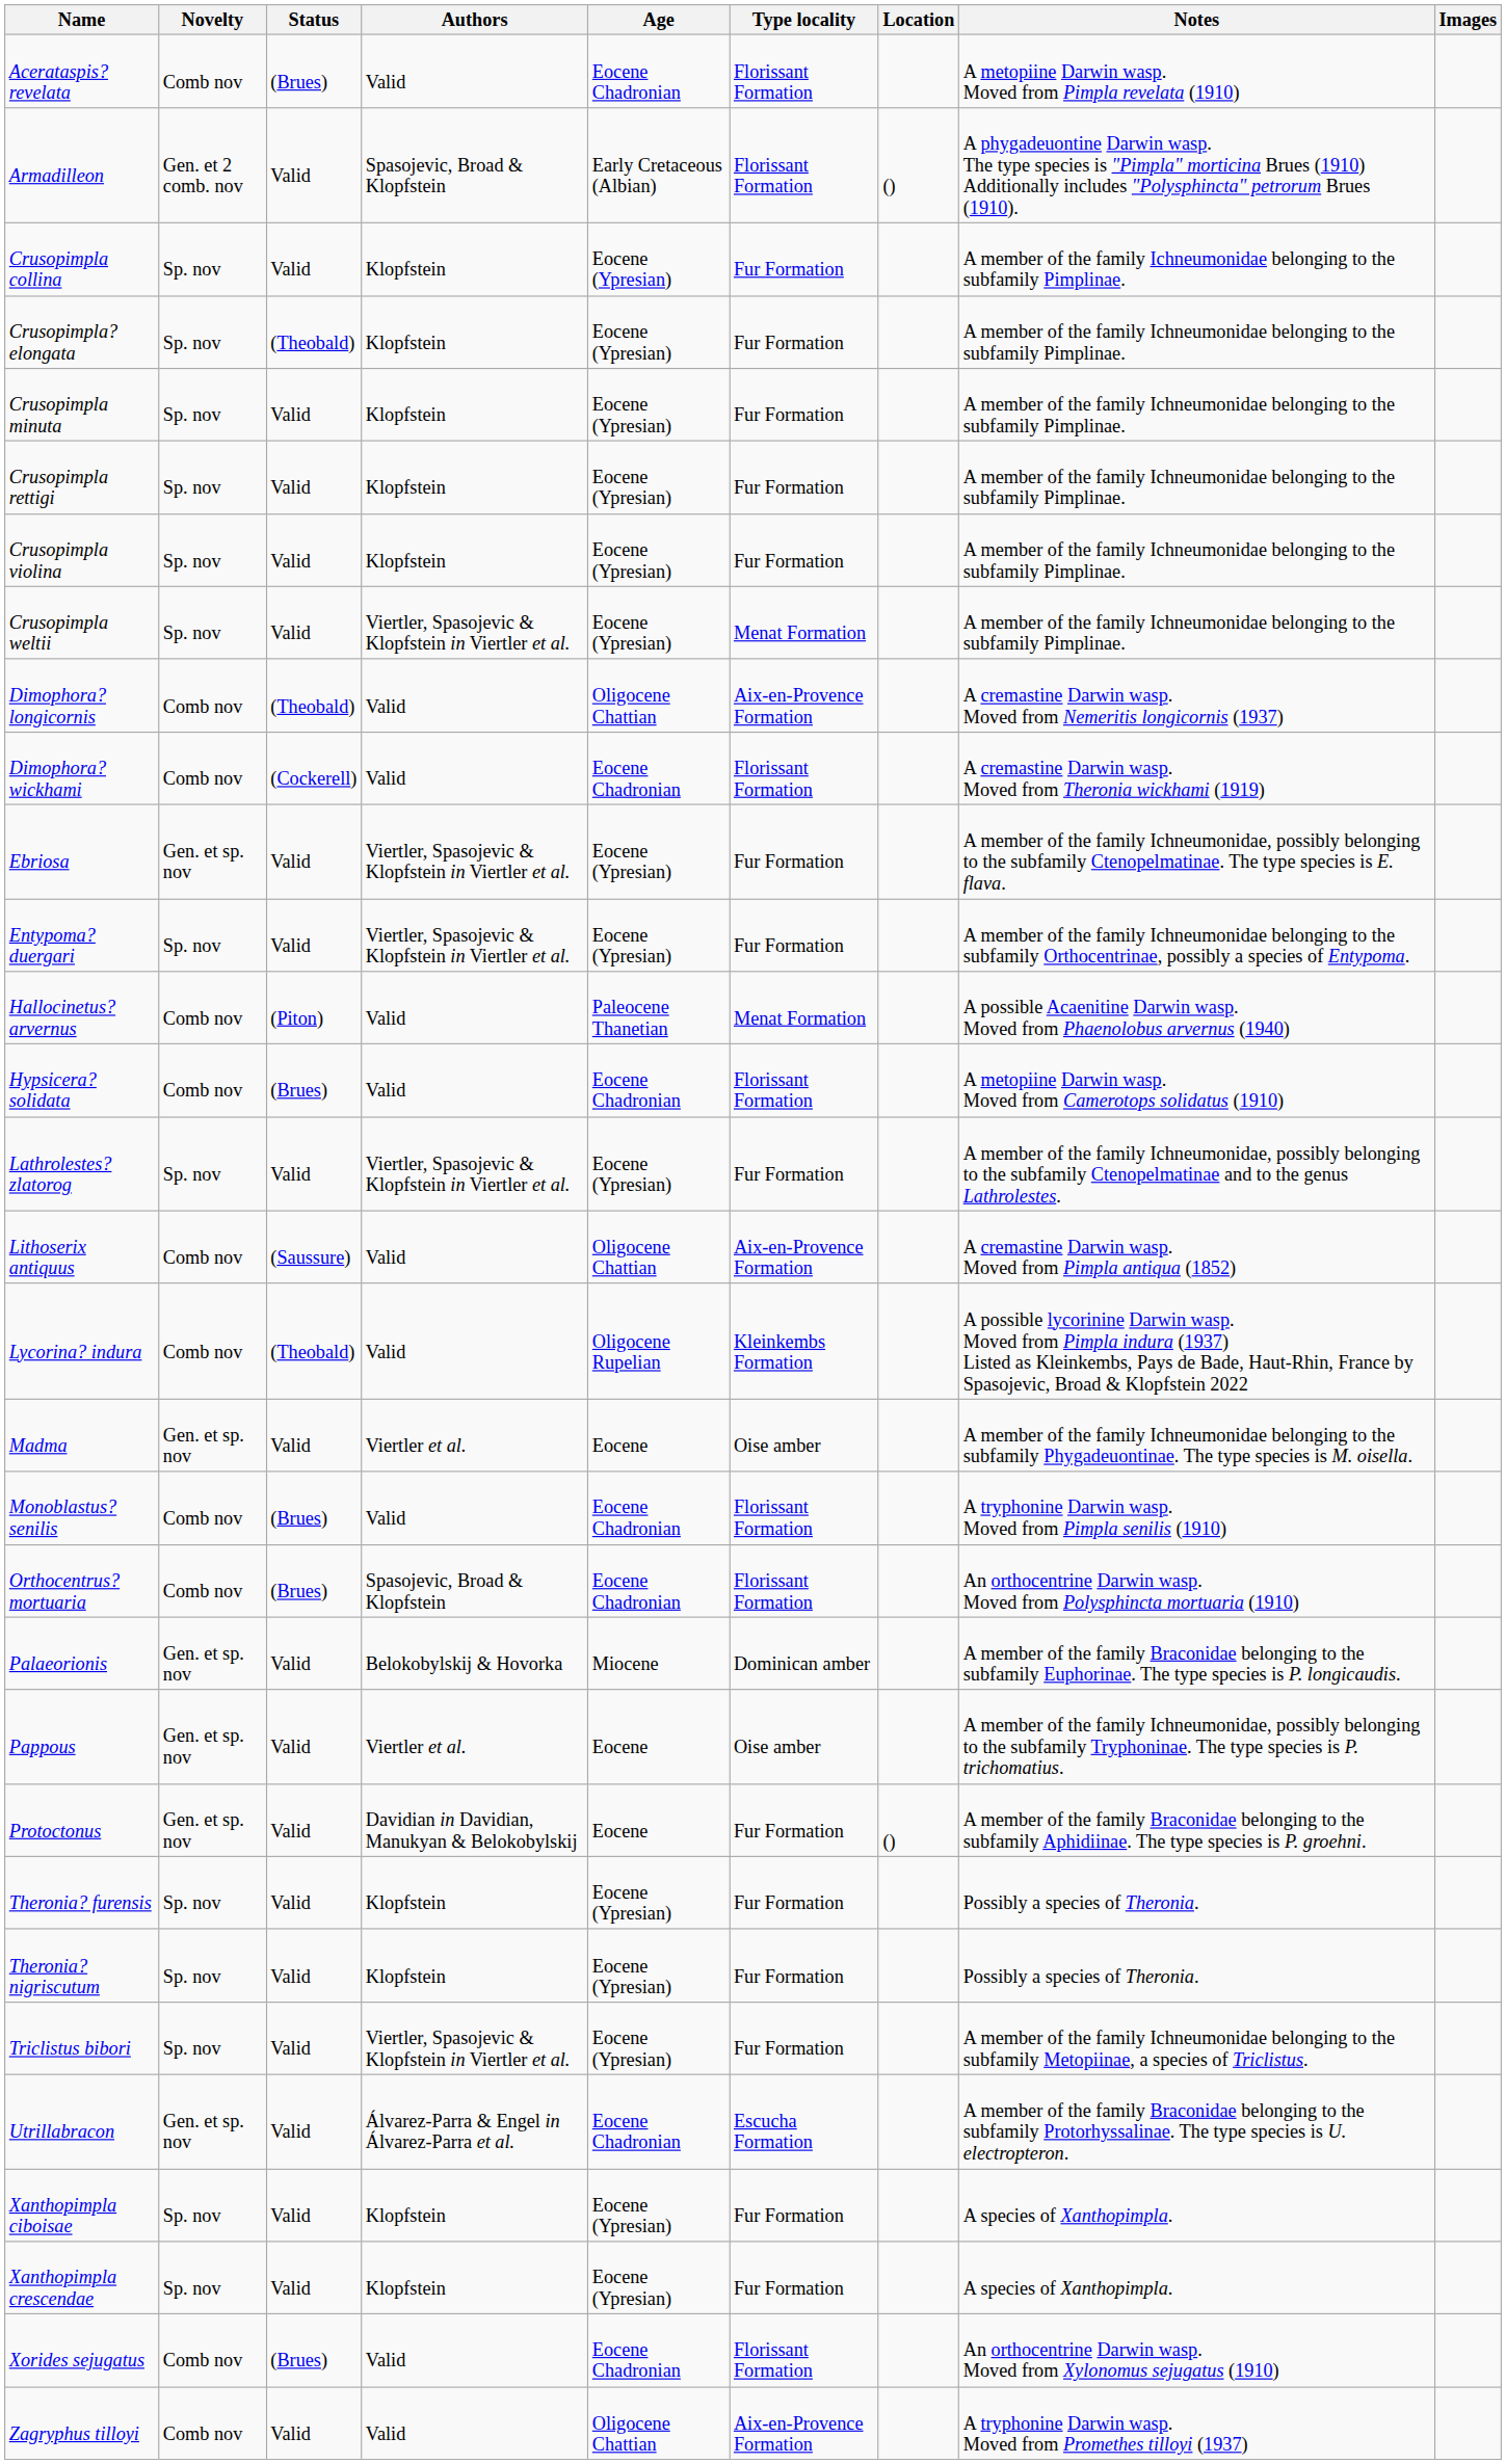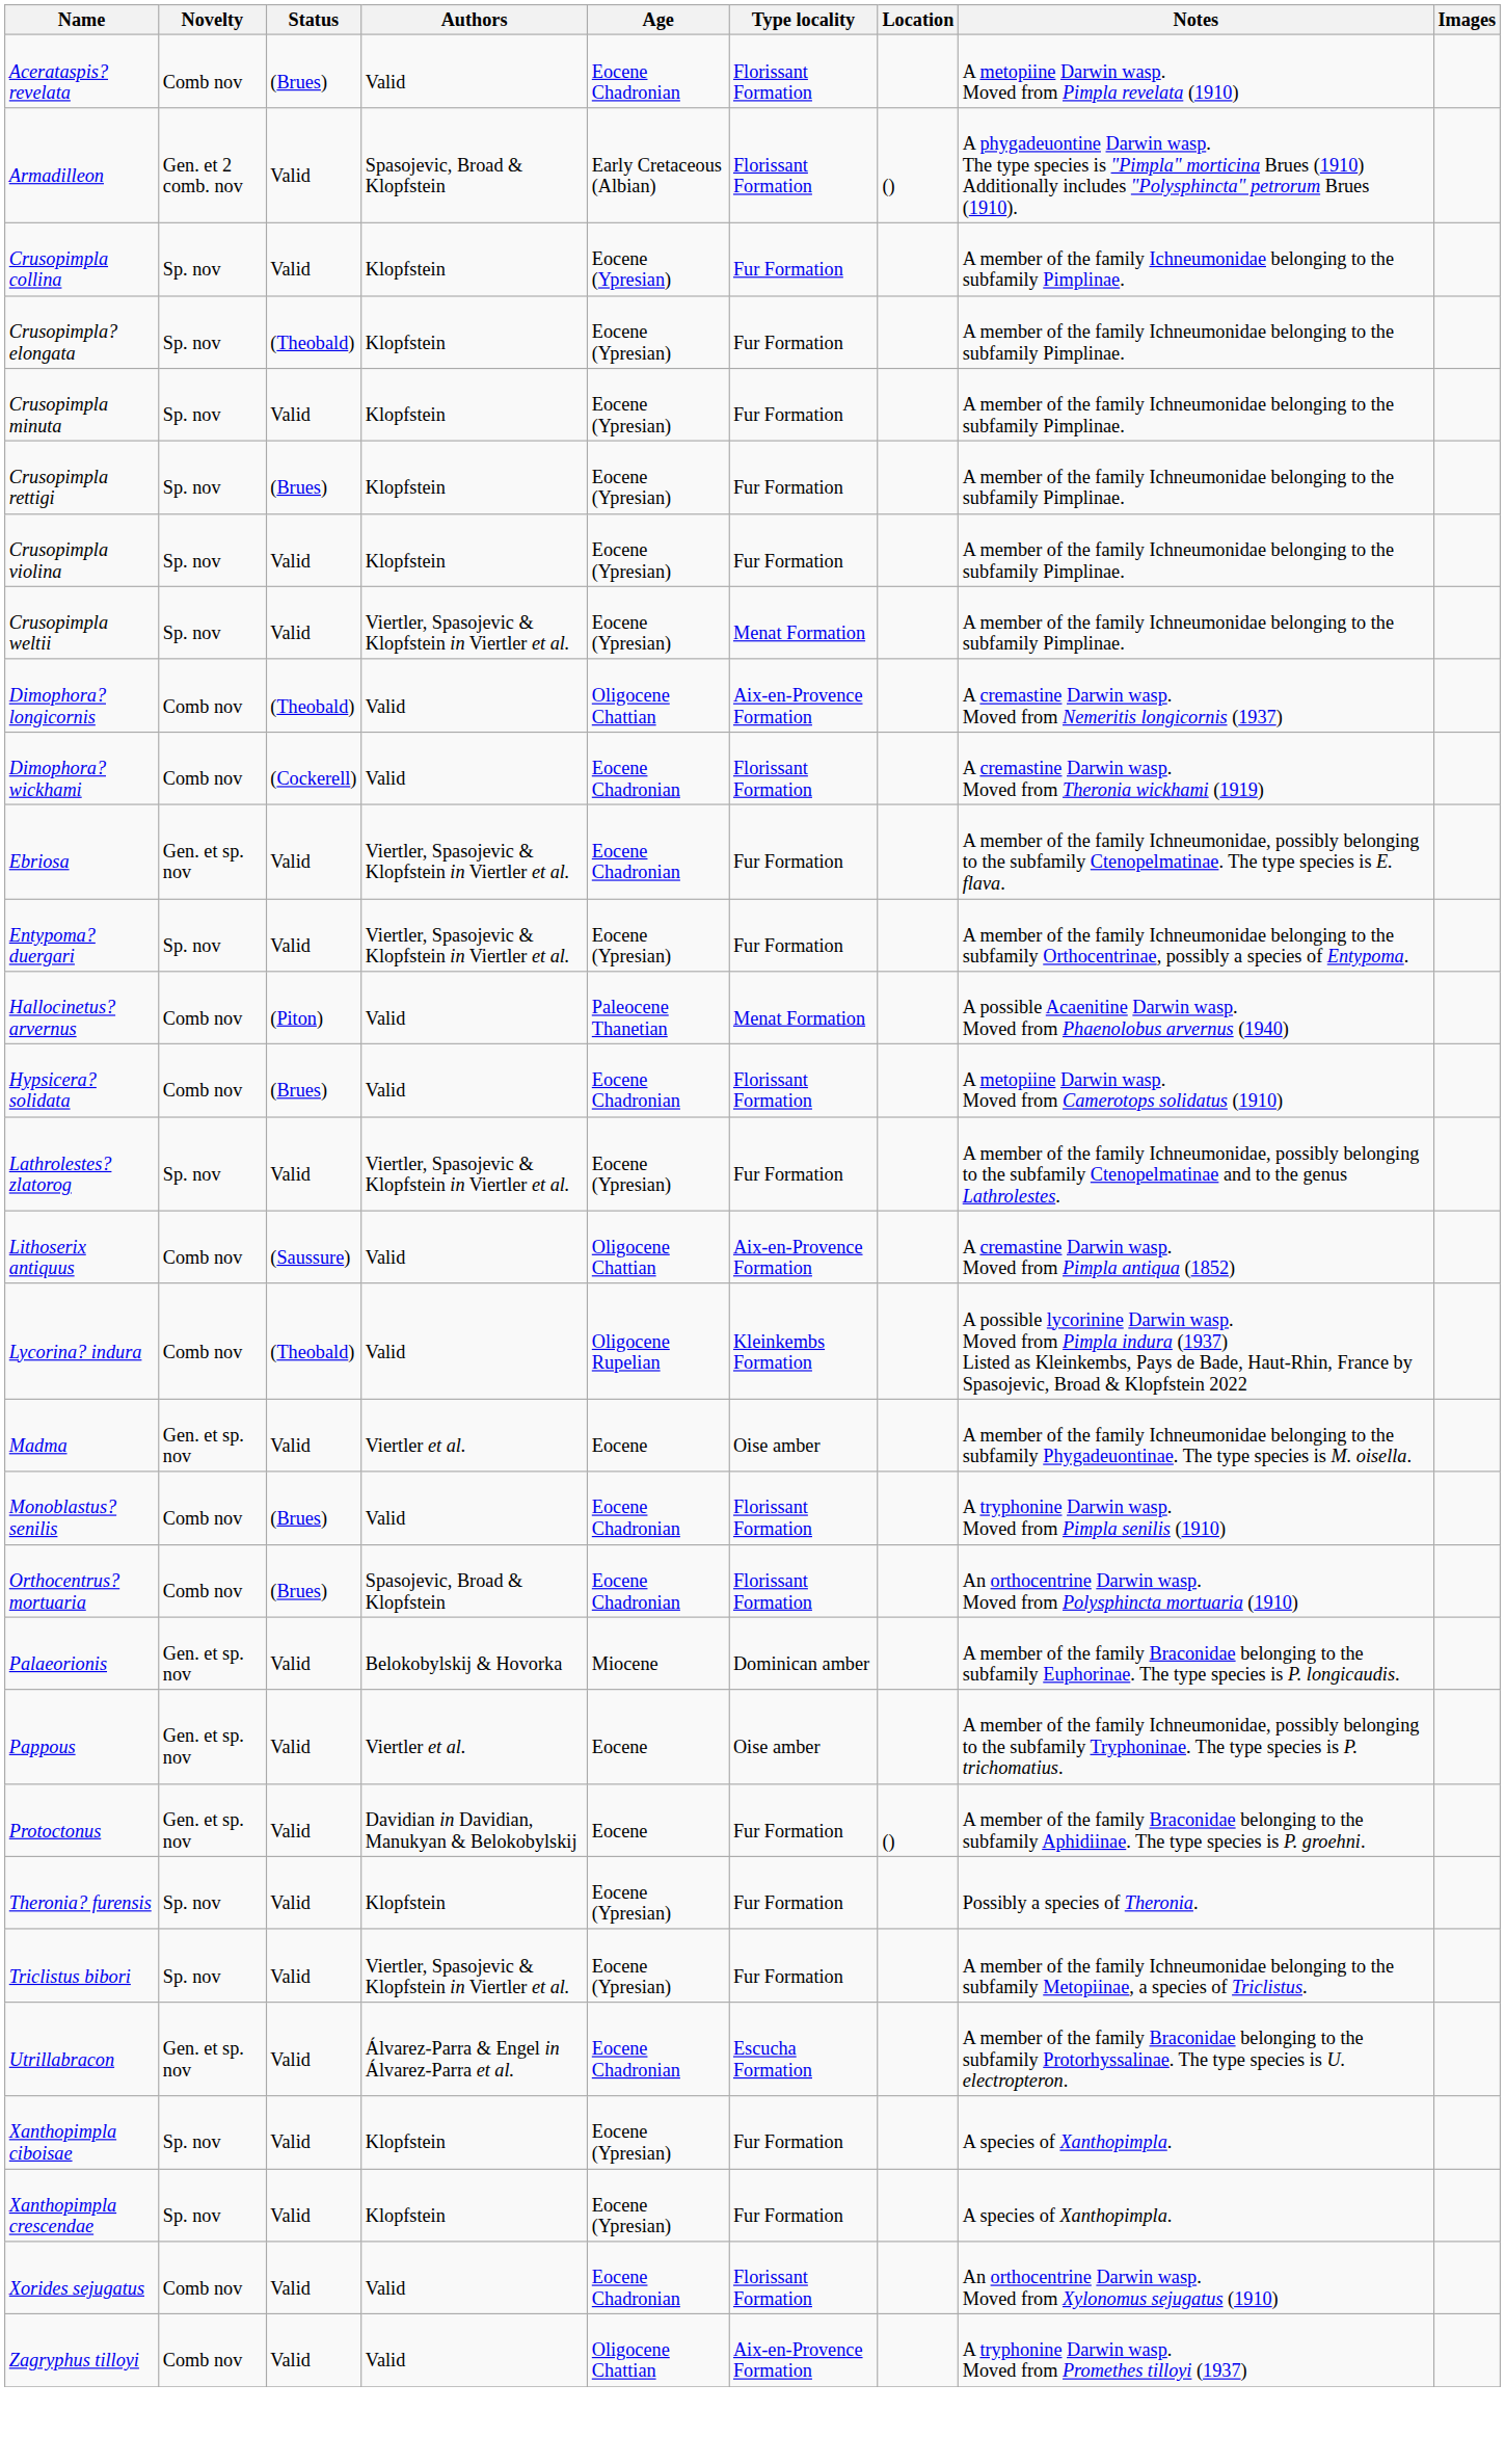Crusopimpla rettigi | Status: Valid -> (Brues)
Ebriosa | Age: Eocene (Ypresian) -> Eocene Chadronian
- row: Theronia? nigriscutum | Sp. nov | Valid | Klopfstein | Eocene (Ypresian) | Fur Formation | Possibly a species of Theronia.
Xorides sejugatus | Status: (Brues) -> Valid
